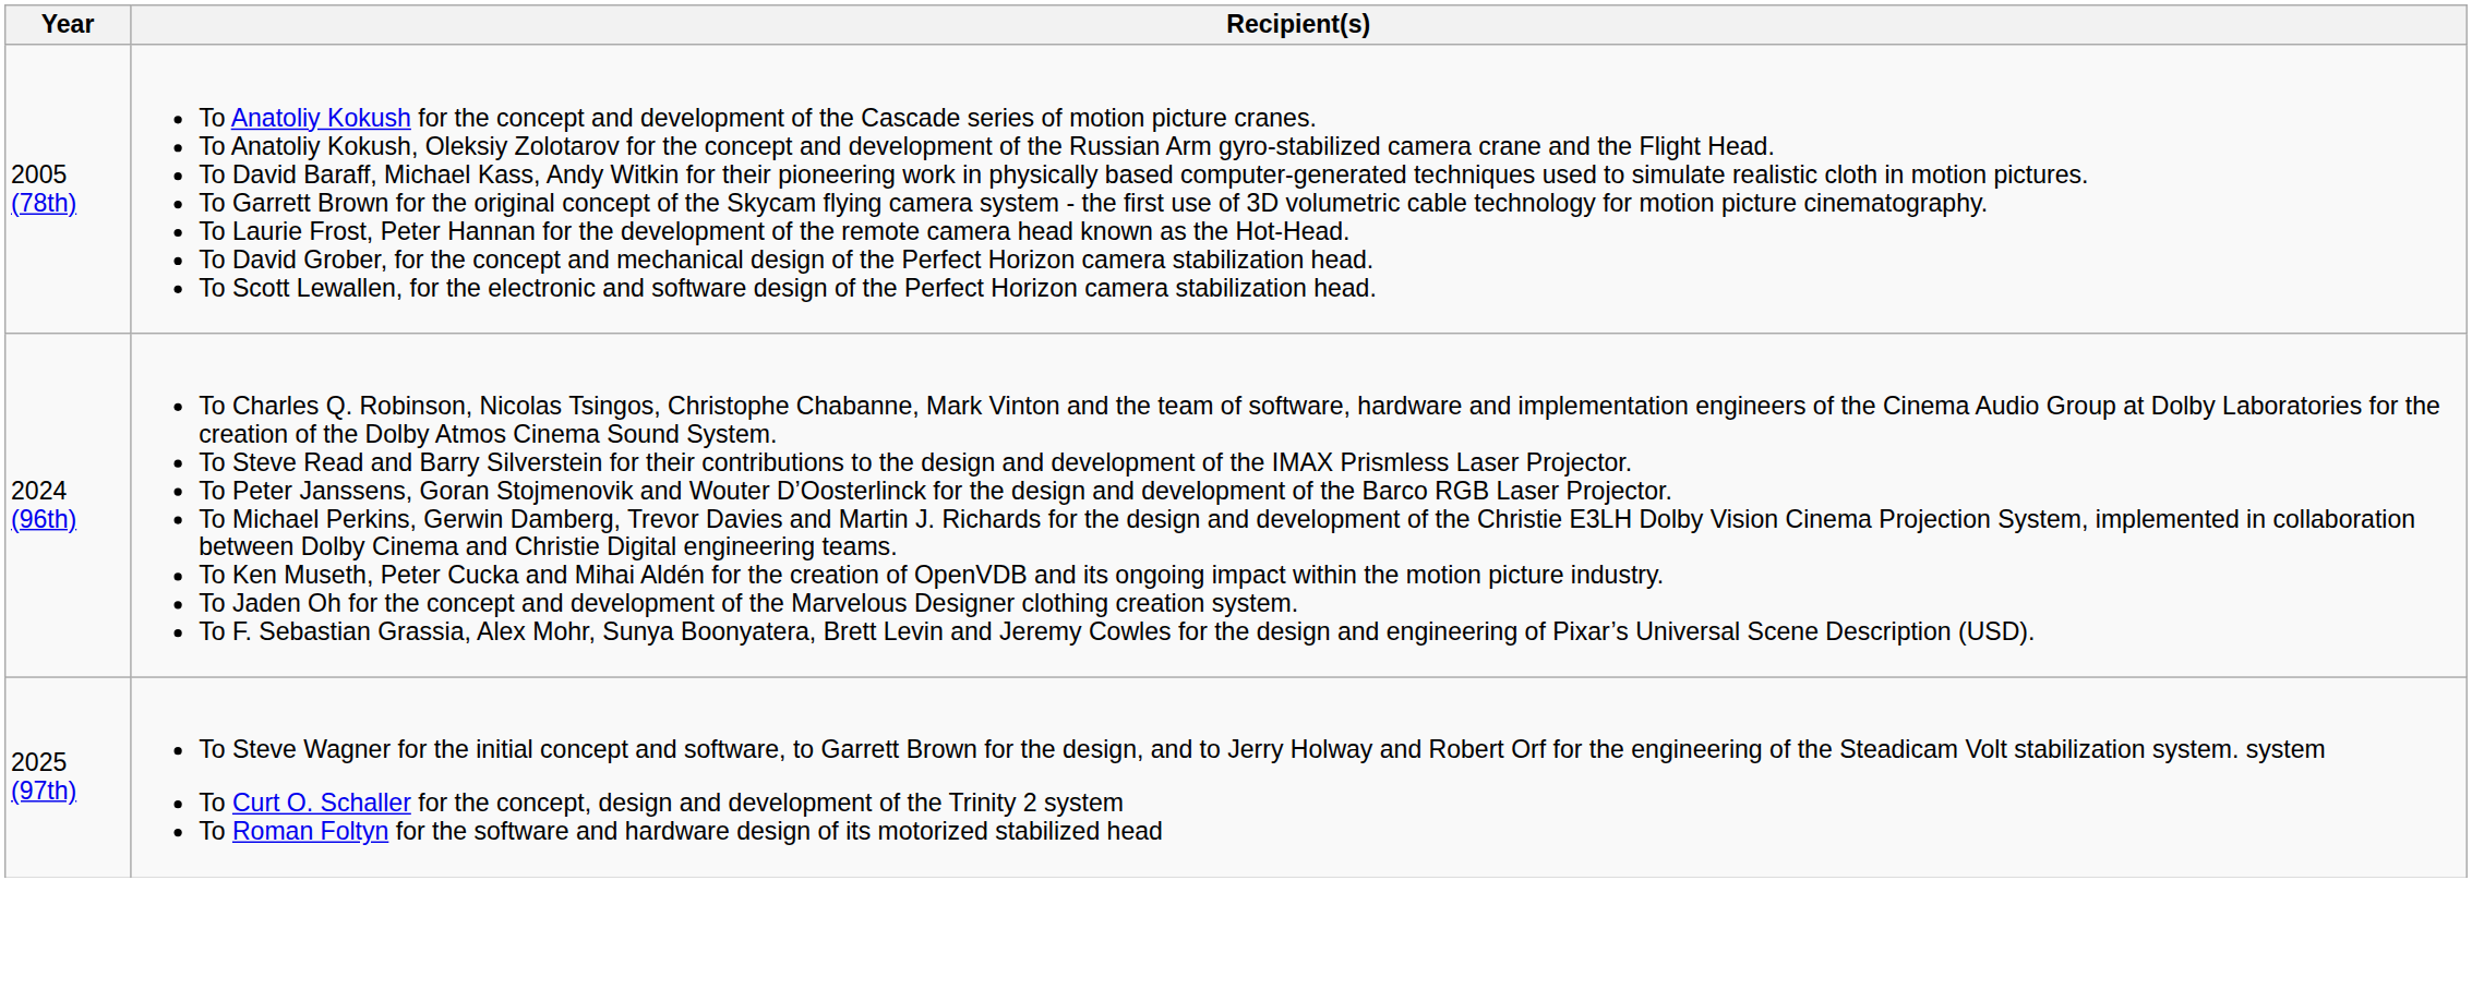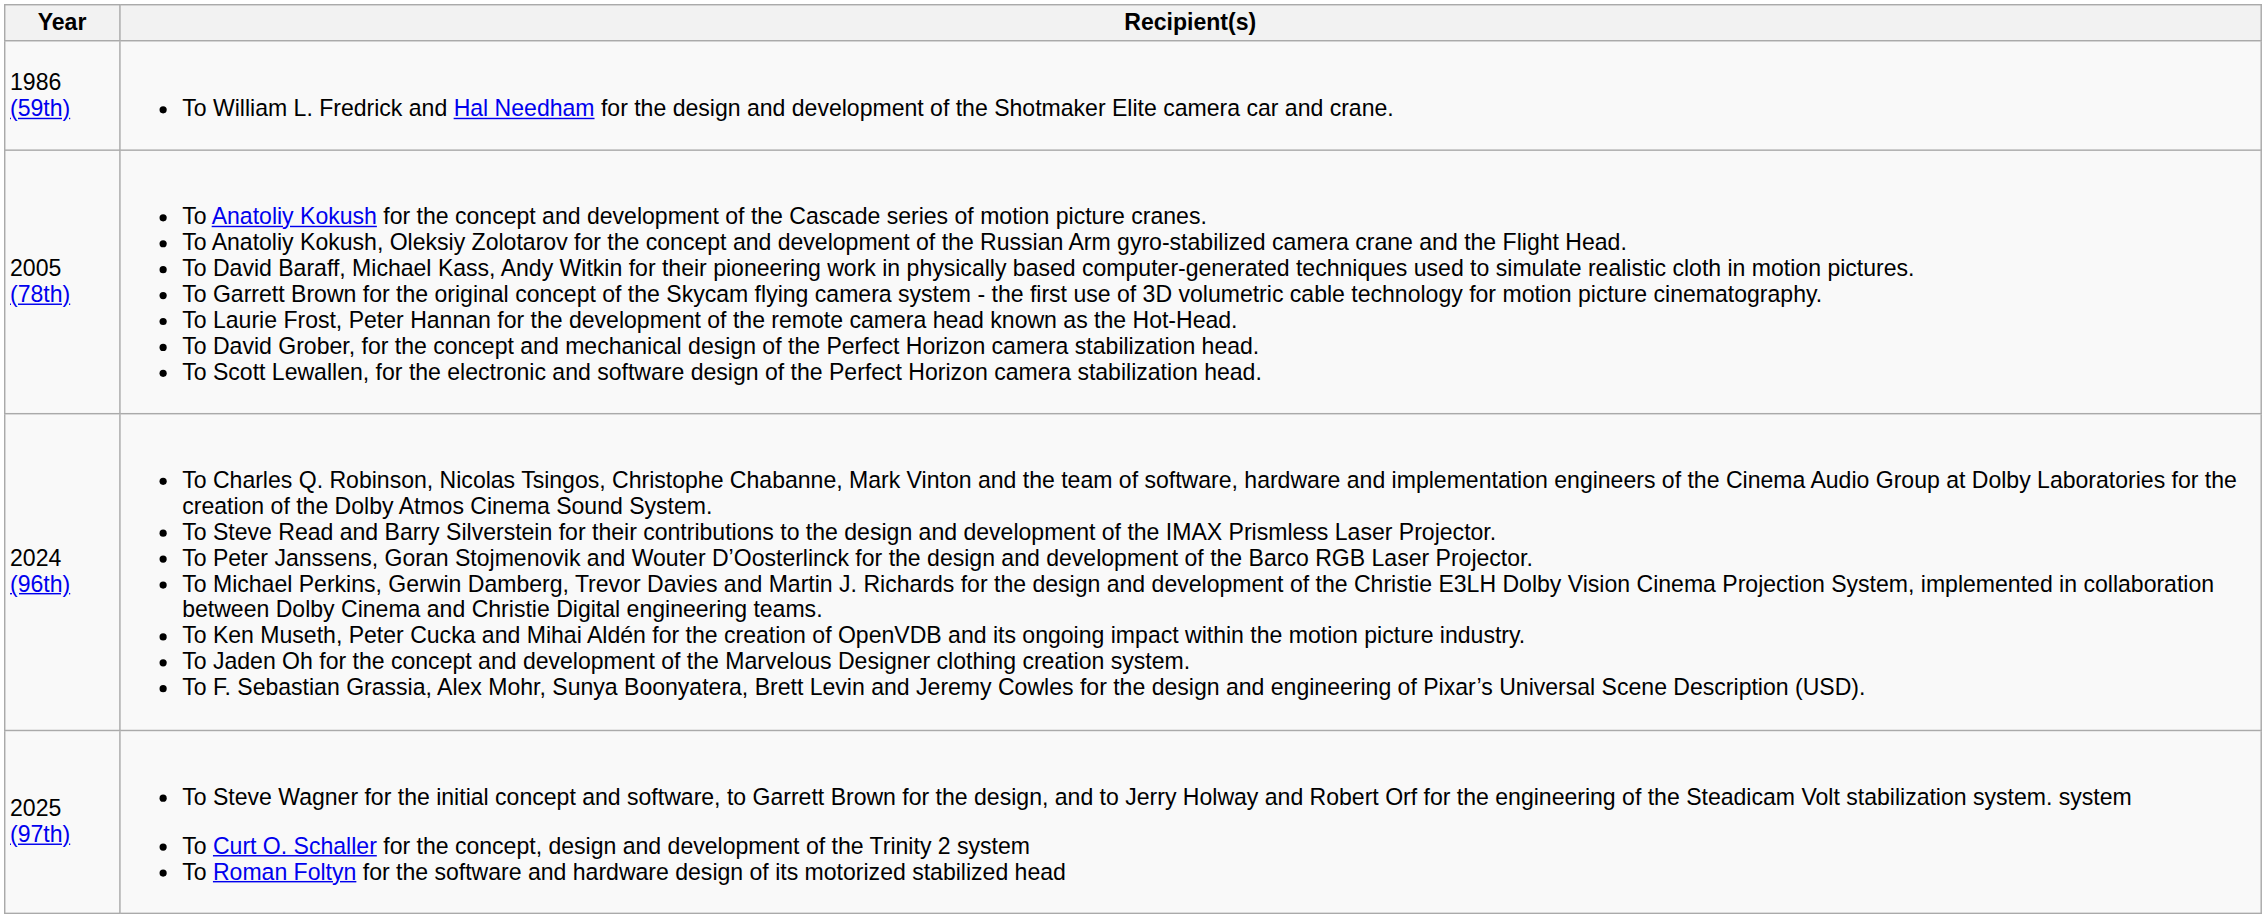+ row: 1986 (59th) | To William L. Fredrick and Hal Needham for the design and development of the Shotmaker Elite camera car and crane.
